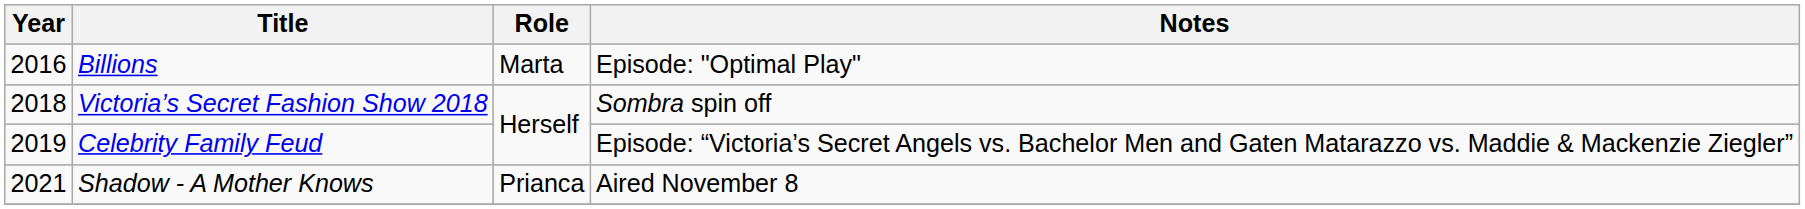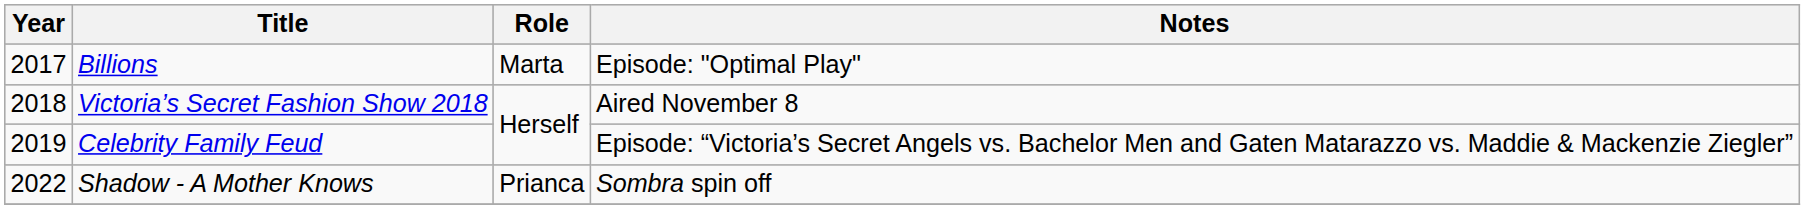Billions | Year: 2016 -> 2017
Victoria’s Secret Fashion Show 2018 | Notes: Sombra spin off -> Aired November 8
Shadow - A Mother Knows | Year: 2021 -> 2022
Shadow - A Mother Knows | Notes: Aired November 8 -> Sombra spin off
